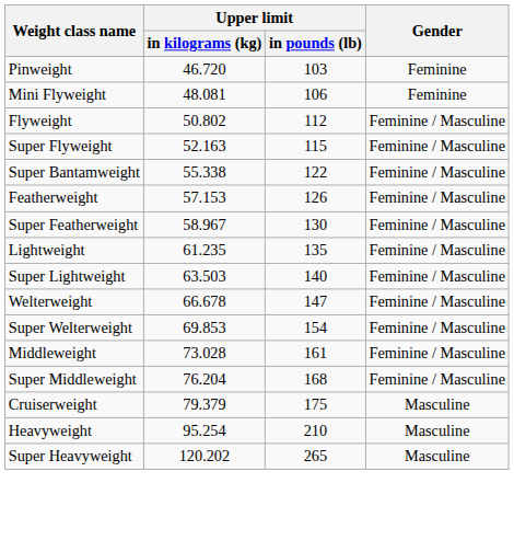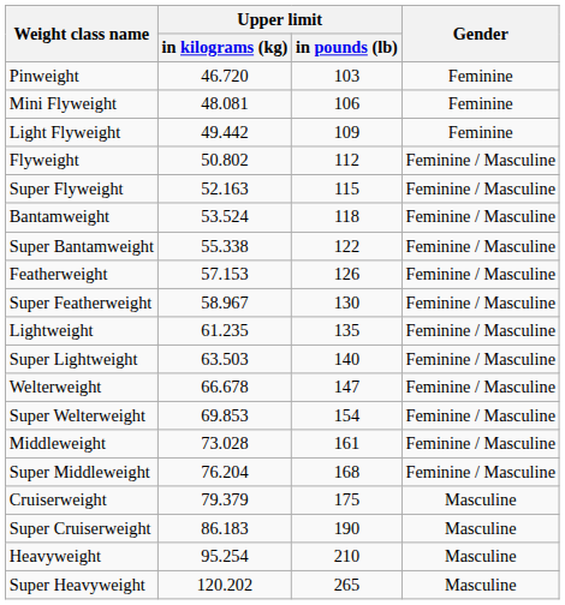+ row: Light Flyweight | 49.442 | 109 | Feminine
+ row: Bantamweight | 53.524 | 118 | Feminine / Masculine
+ row: Super Cruiserweight | 86.183 | 190 | Masculine
